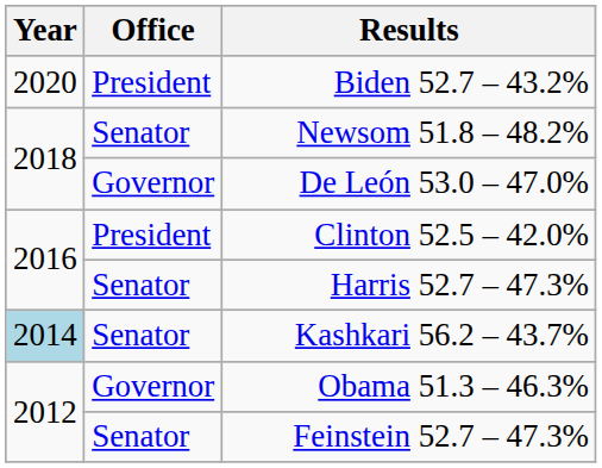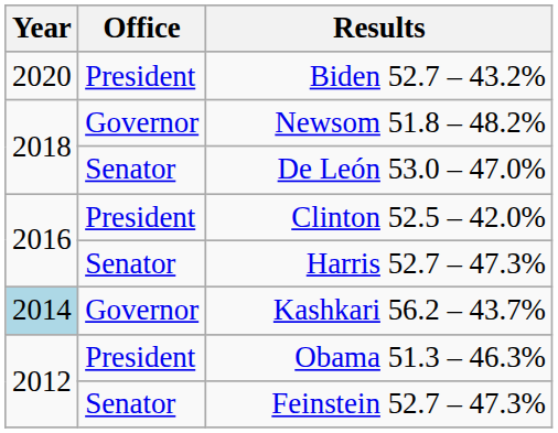Newsom 51.8 – 48.2% | Office: Senator -> Governor
De León 53.0 – 47.0% | Office: Governor -> Senator
Kashkari 56.2 – 43.7% | Office: Senator -> Governor
Obama 51.3 – 46.3% | Office: Governor -> President
